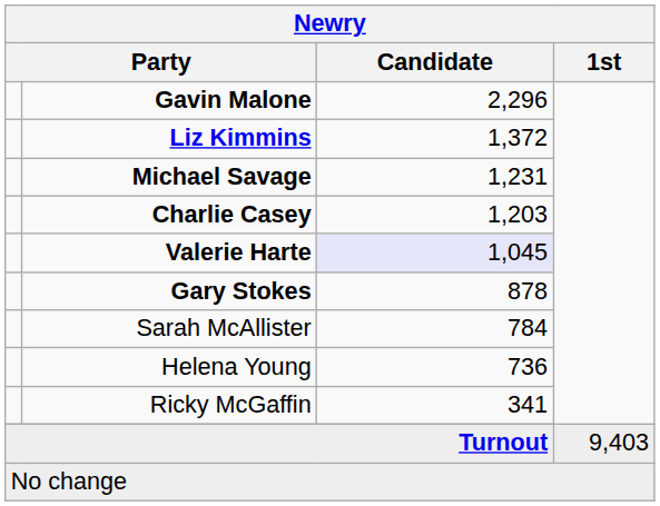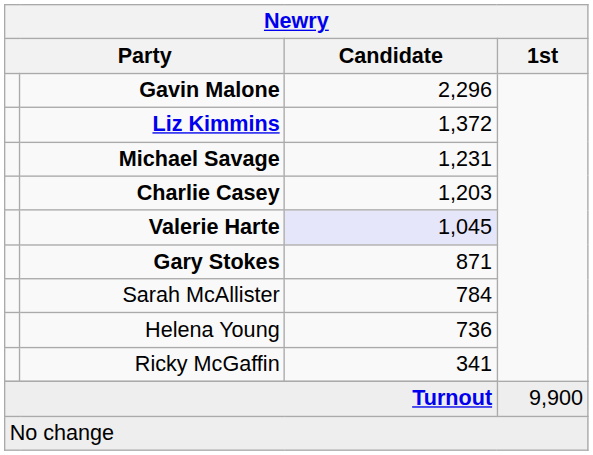Gary Stokes | Candidate: 878 -> 871
Turnout | 1st: 9,403 -> 9,900
